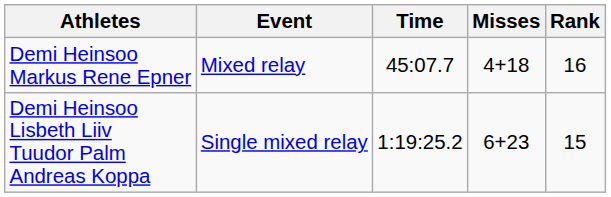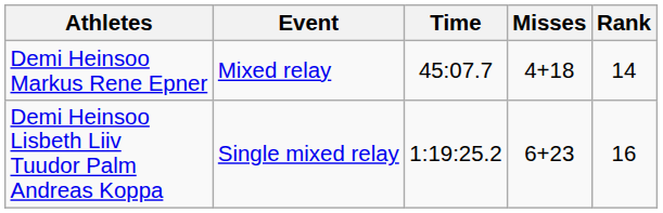Demi Heinsoo Markus Rene Epner | Rank: 16 -> 14
Demi Heinsoo Lisbeth Liiv Tuudor Palm Andreas Koppa | Rank: 15 -> 16
